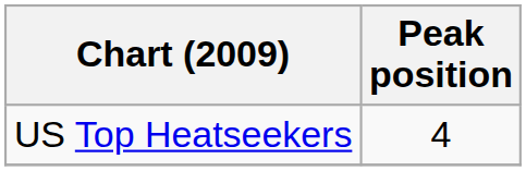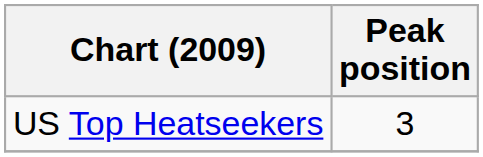US Top Heatseekers | Peak position: 4 -> 3
